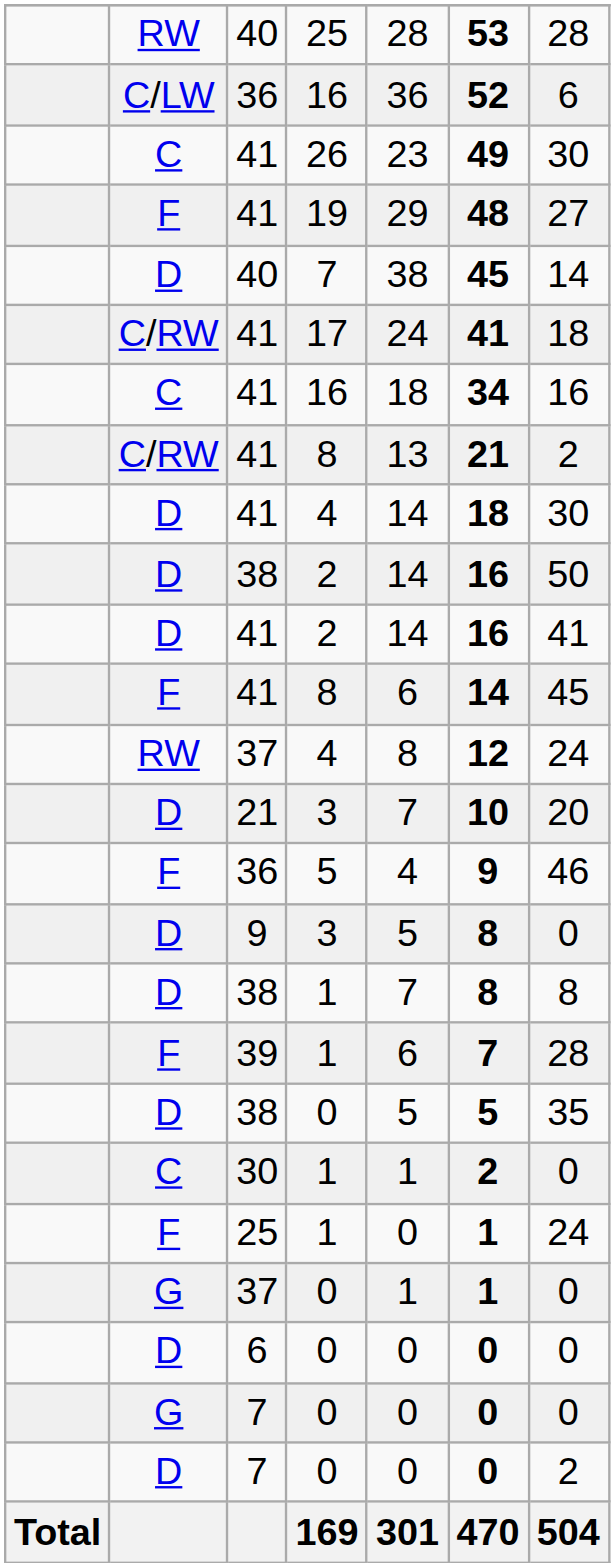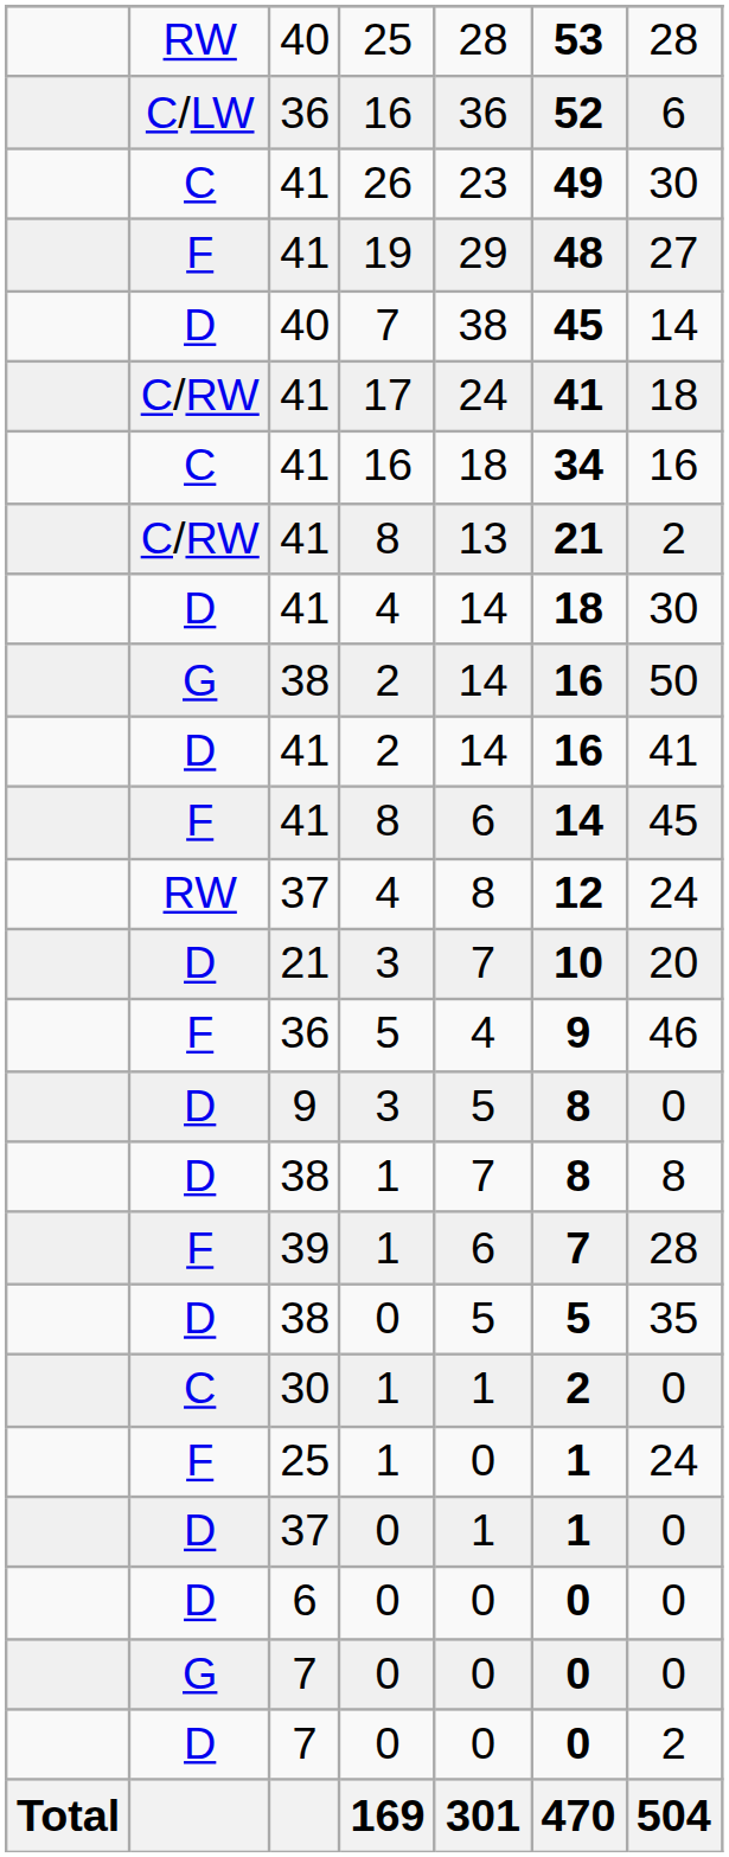38 / 2 | column 2: D -> G
37 / 0 | column 2: G -> D
